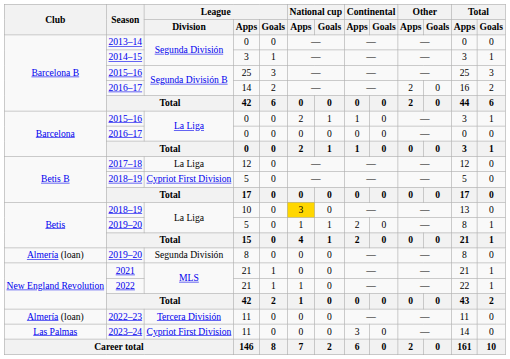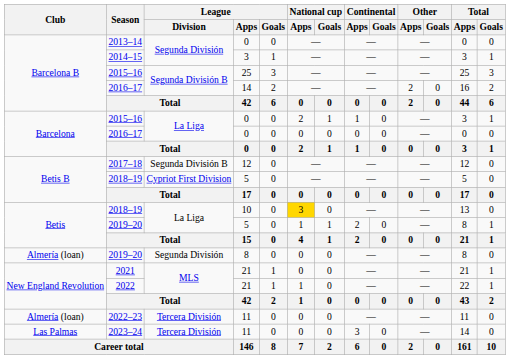2017–18 | League / Division: La Liga -> Segunda División B
2023–24 | League / Division: Cypriot First Division -> Tercera División
